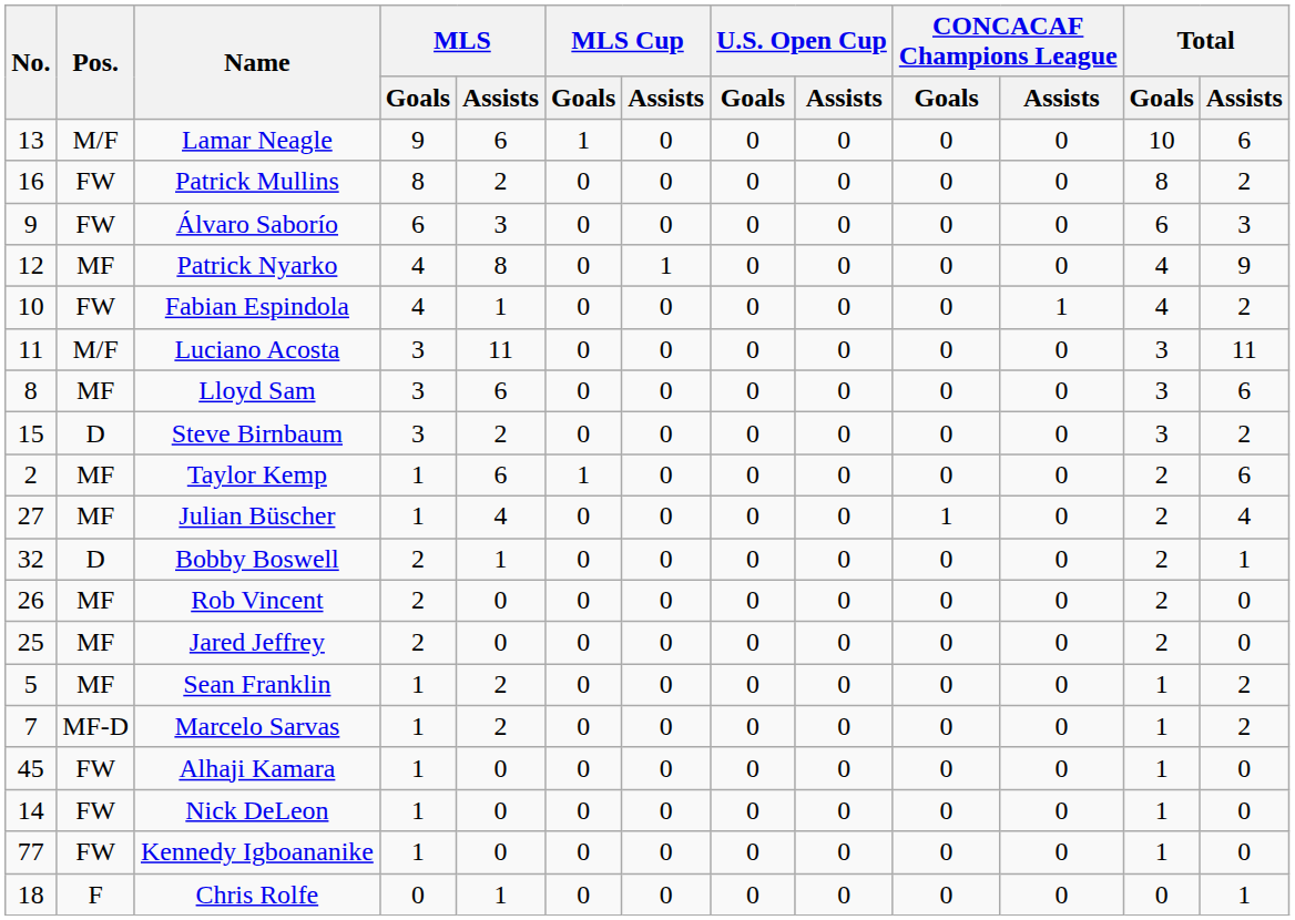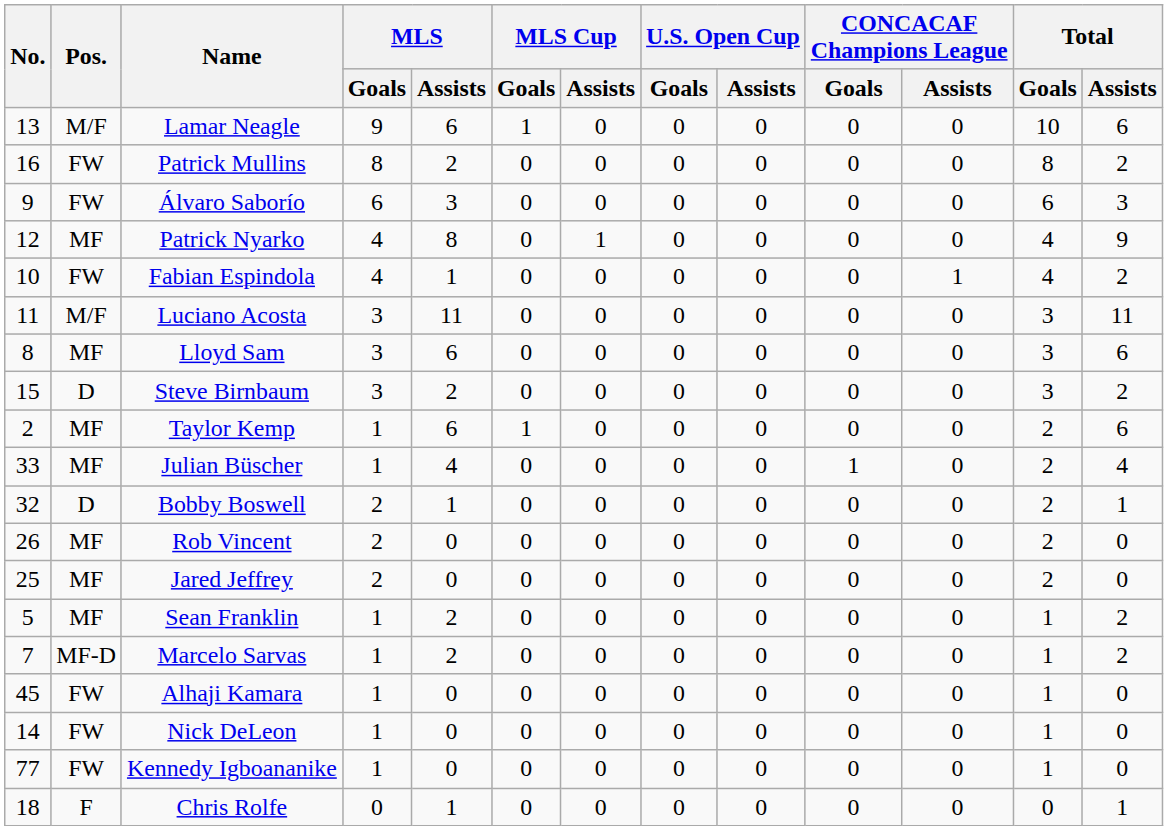Julian Büscher | No.: 27 -> 33
